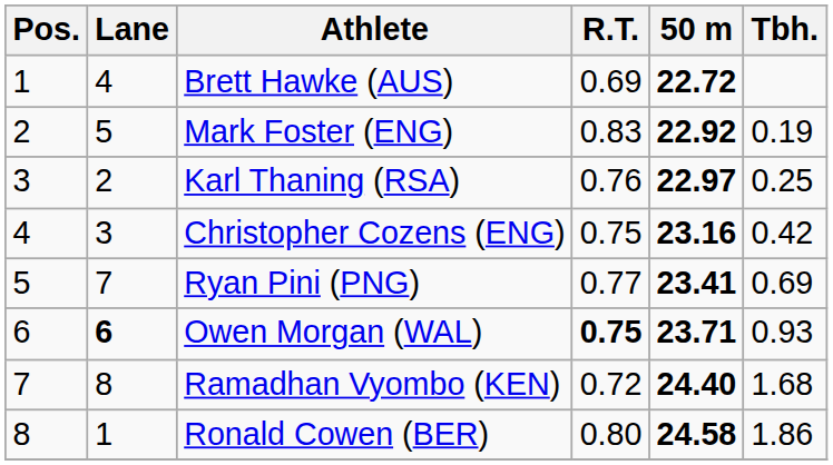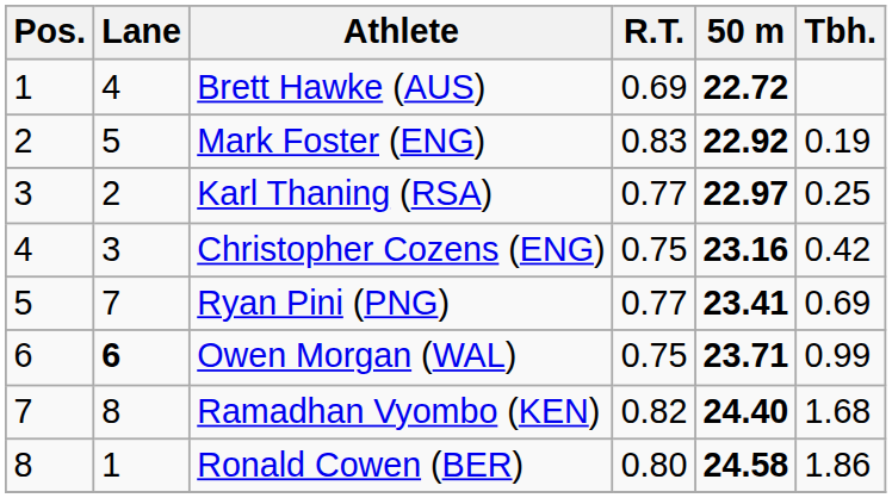Karl Thaning (RSA) | R.T.: 0.76 -> 0.77
Owen Morgan (WAL) | R.T.: bold -> normal
Owen Morgan (WAL) | Tbh.: 0.93 -> 0.99
Ramadhan Vyombo (KEN) | R.T.: 0.72 -> 0.82
